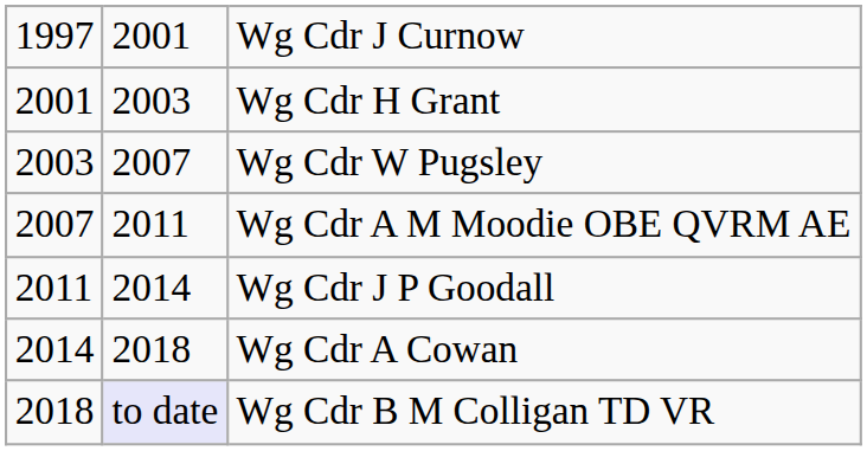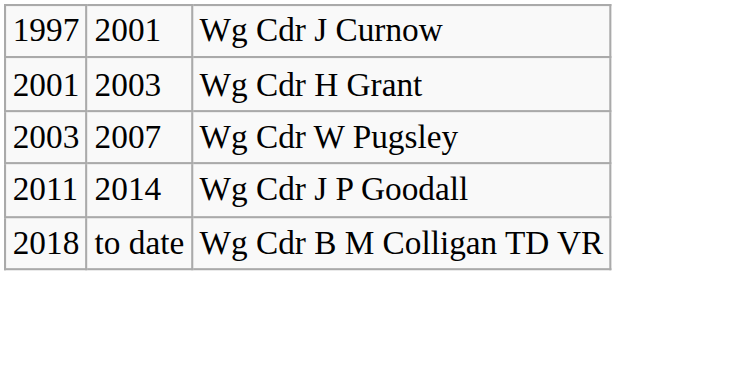- row: 2007 | 2011 | Wg Cdr A M Moodie OBE QVRM AE
- row: 2014 | 2018 | Wg Cdr A Cowan
Wg Cdr B M Colligan TD VR | column 2: lavender background -> no background
